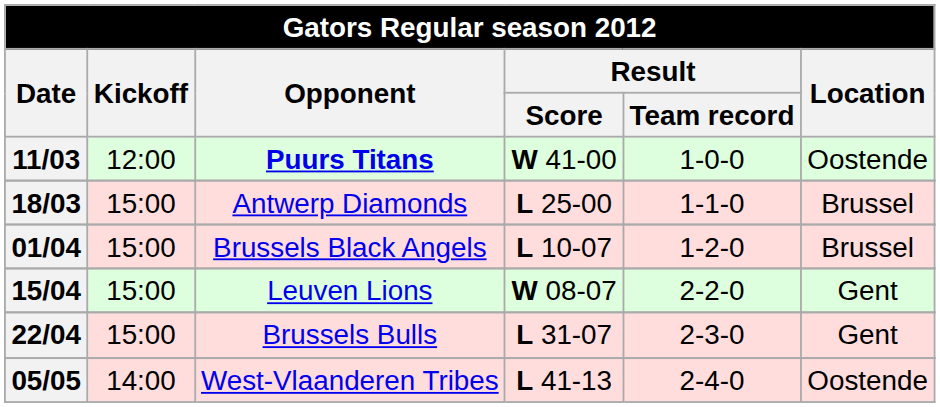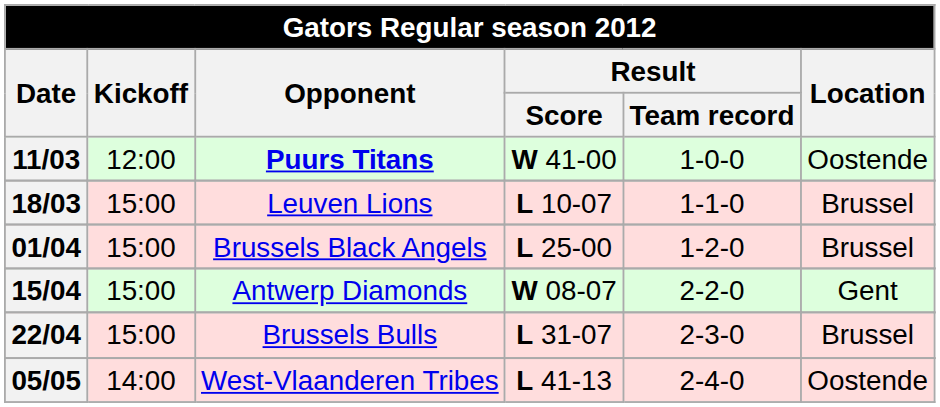18/03 | Opponent: Antwerp Diamonds -> Leuven Lions
18/03 | Result / Score: L 25-00 -> L 10-07
01/04 | Result / Score: L 10-07 -> L 25-00
15/04 | Opponent: Leuven Lions -> Antwerp Diamonds
22/04 | Location: Gent -> Brussel
